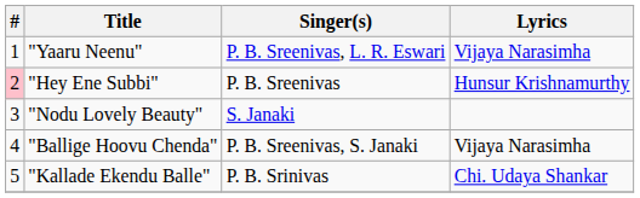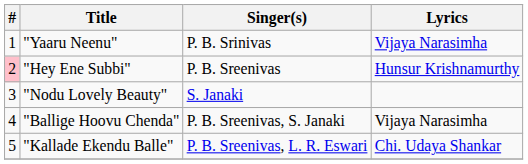"Yaaru Neenu" | Singer(s): P. B. Sreenivas, L. R. Eswari -> P. B. Srinivas
"Kallade Ekendu Balle" | Singer(s): P. B. Srinivas -> P. B. Sreenivas, L. R. Eswari
